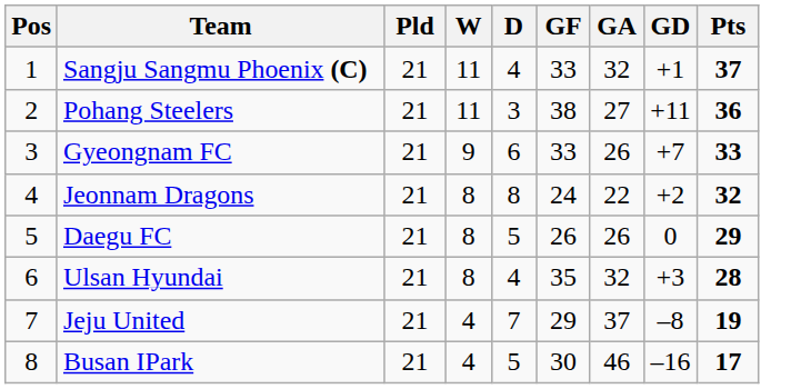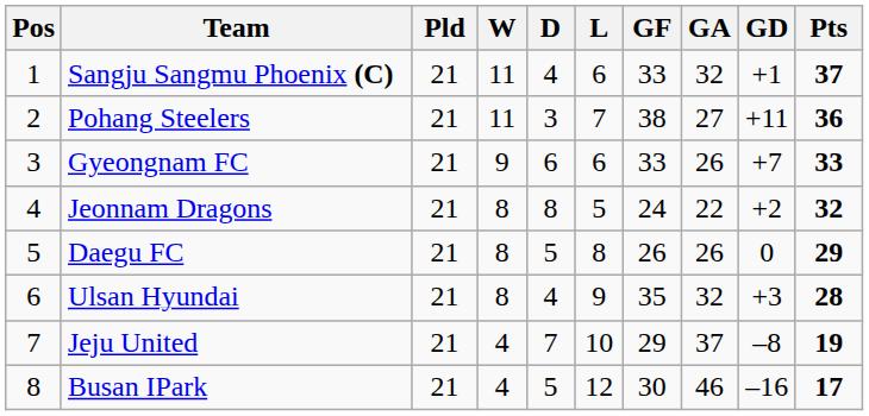+ column: L | 6 | 7 | 6 | 5 | 8 | 9 | 10 | 12
